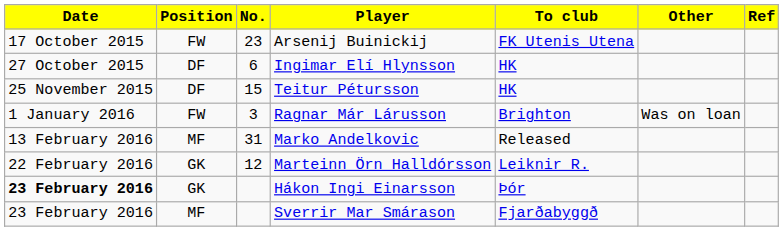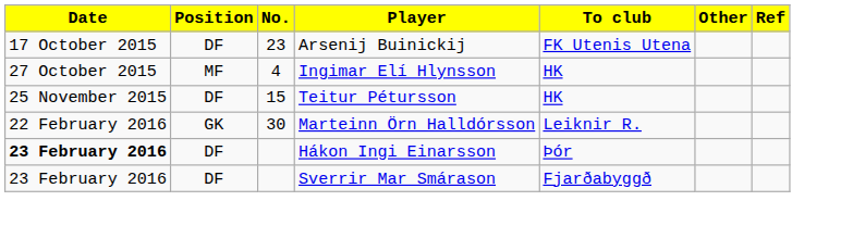Arsenij Buinickij | Position: FW -> DF
Ingimar Elí Hlynsson | Position: DF -> MF
Ingimar Elí Hlynsson | No.: 6 -> 4
- row: 1 January 2016 | FW | 3 | Ragnar Már Lárusson | Brighton | Was on loan
- row: 13 February 2016 | MF | 31 | Marko Andelkovic | Released
Marteinn Örn Halldórsson | No.: 12 -> 30
Hákon Ingi Einarsson | Position: GK -> DF
Sverrir Mar Smárason | Position: MF -> DF
